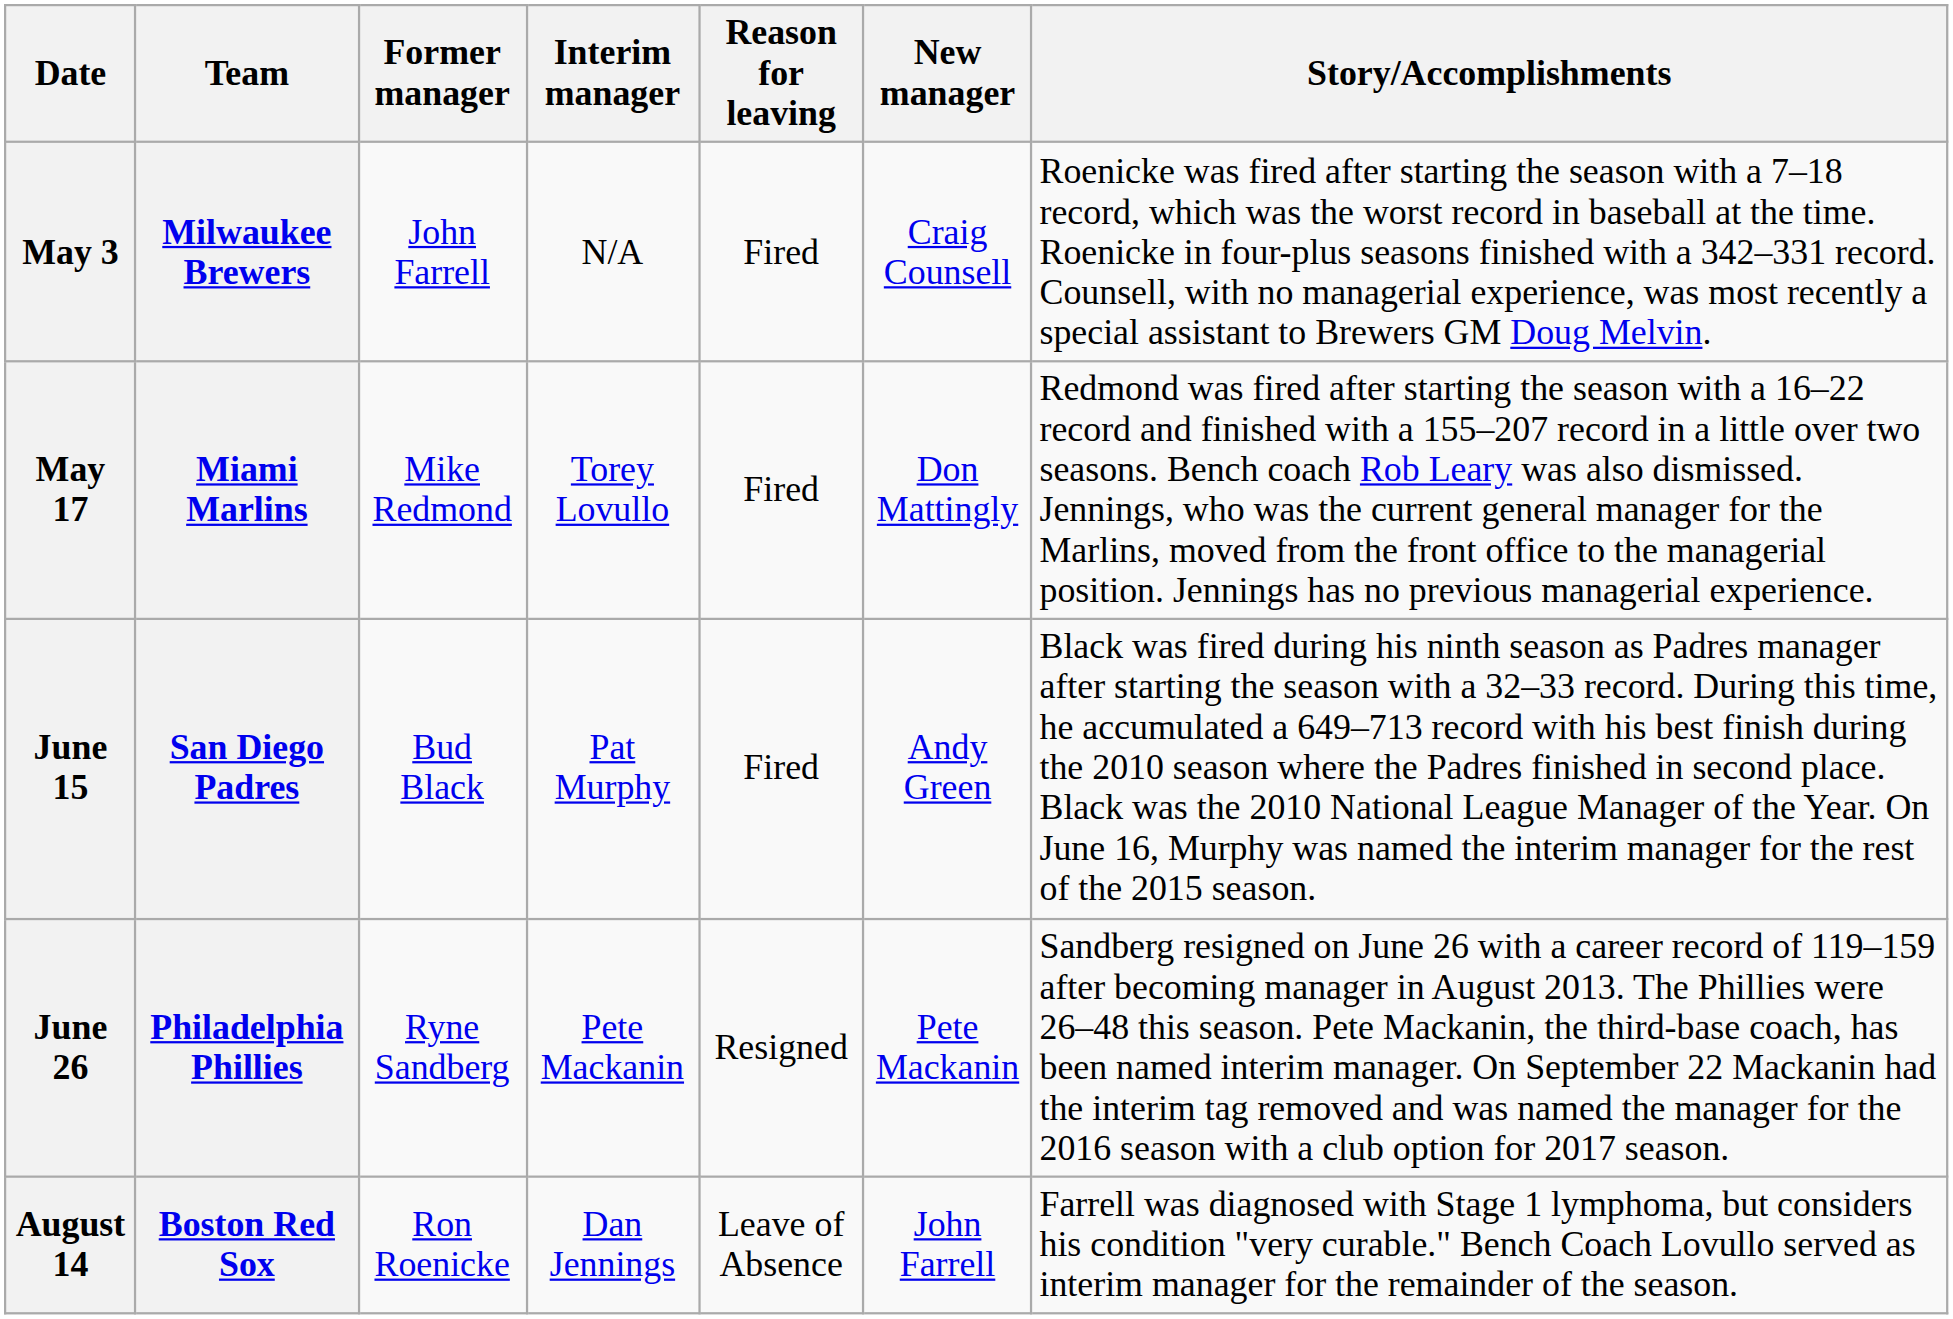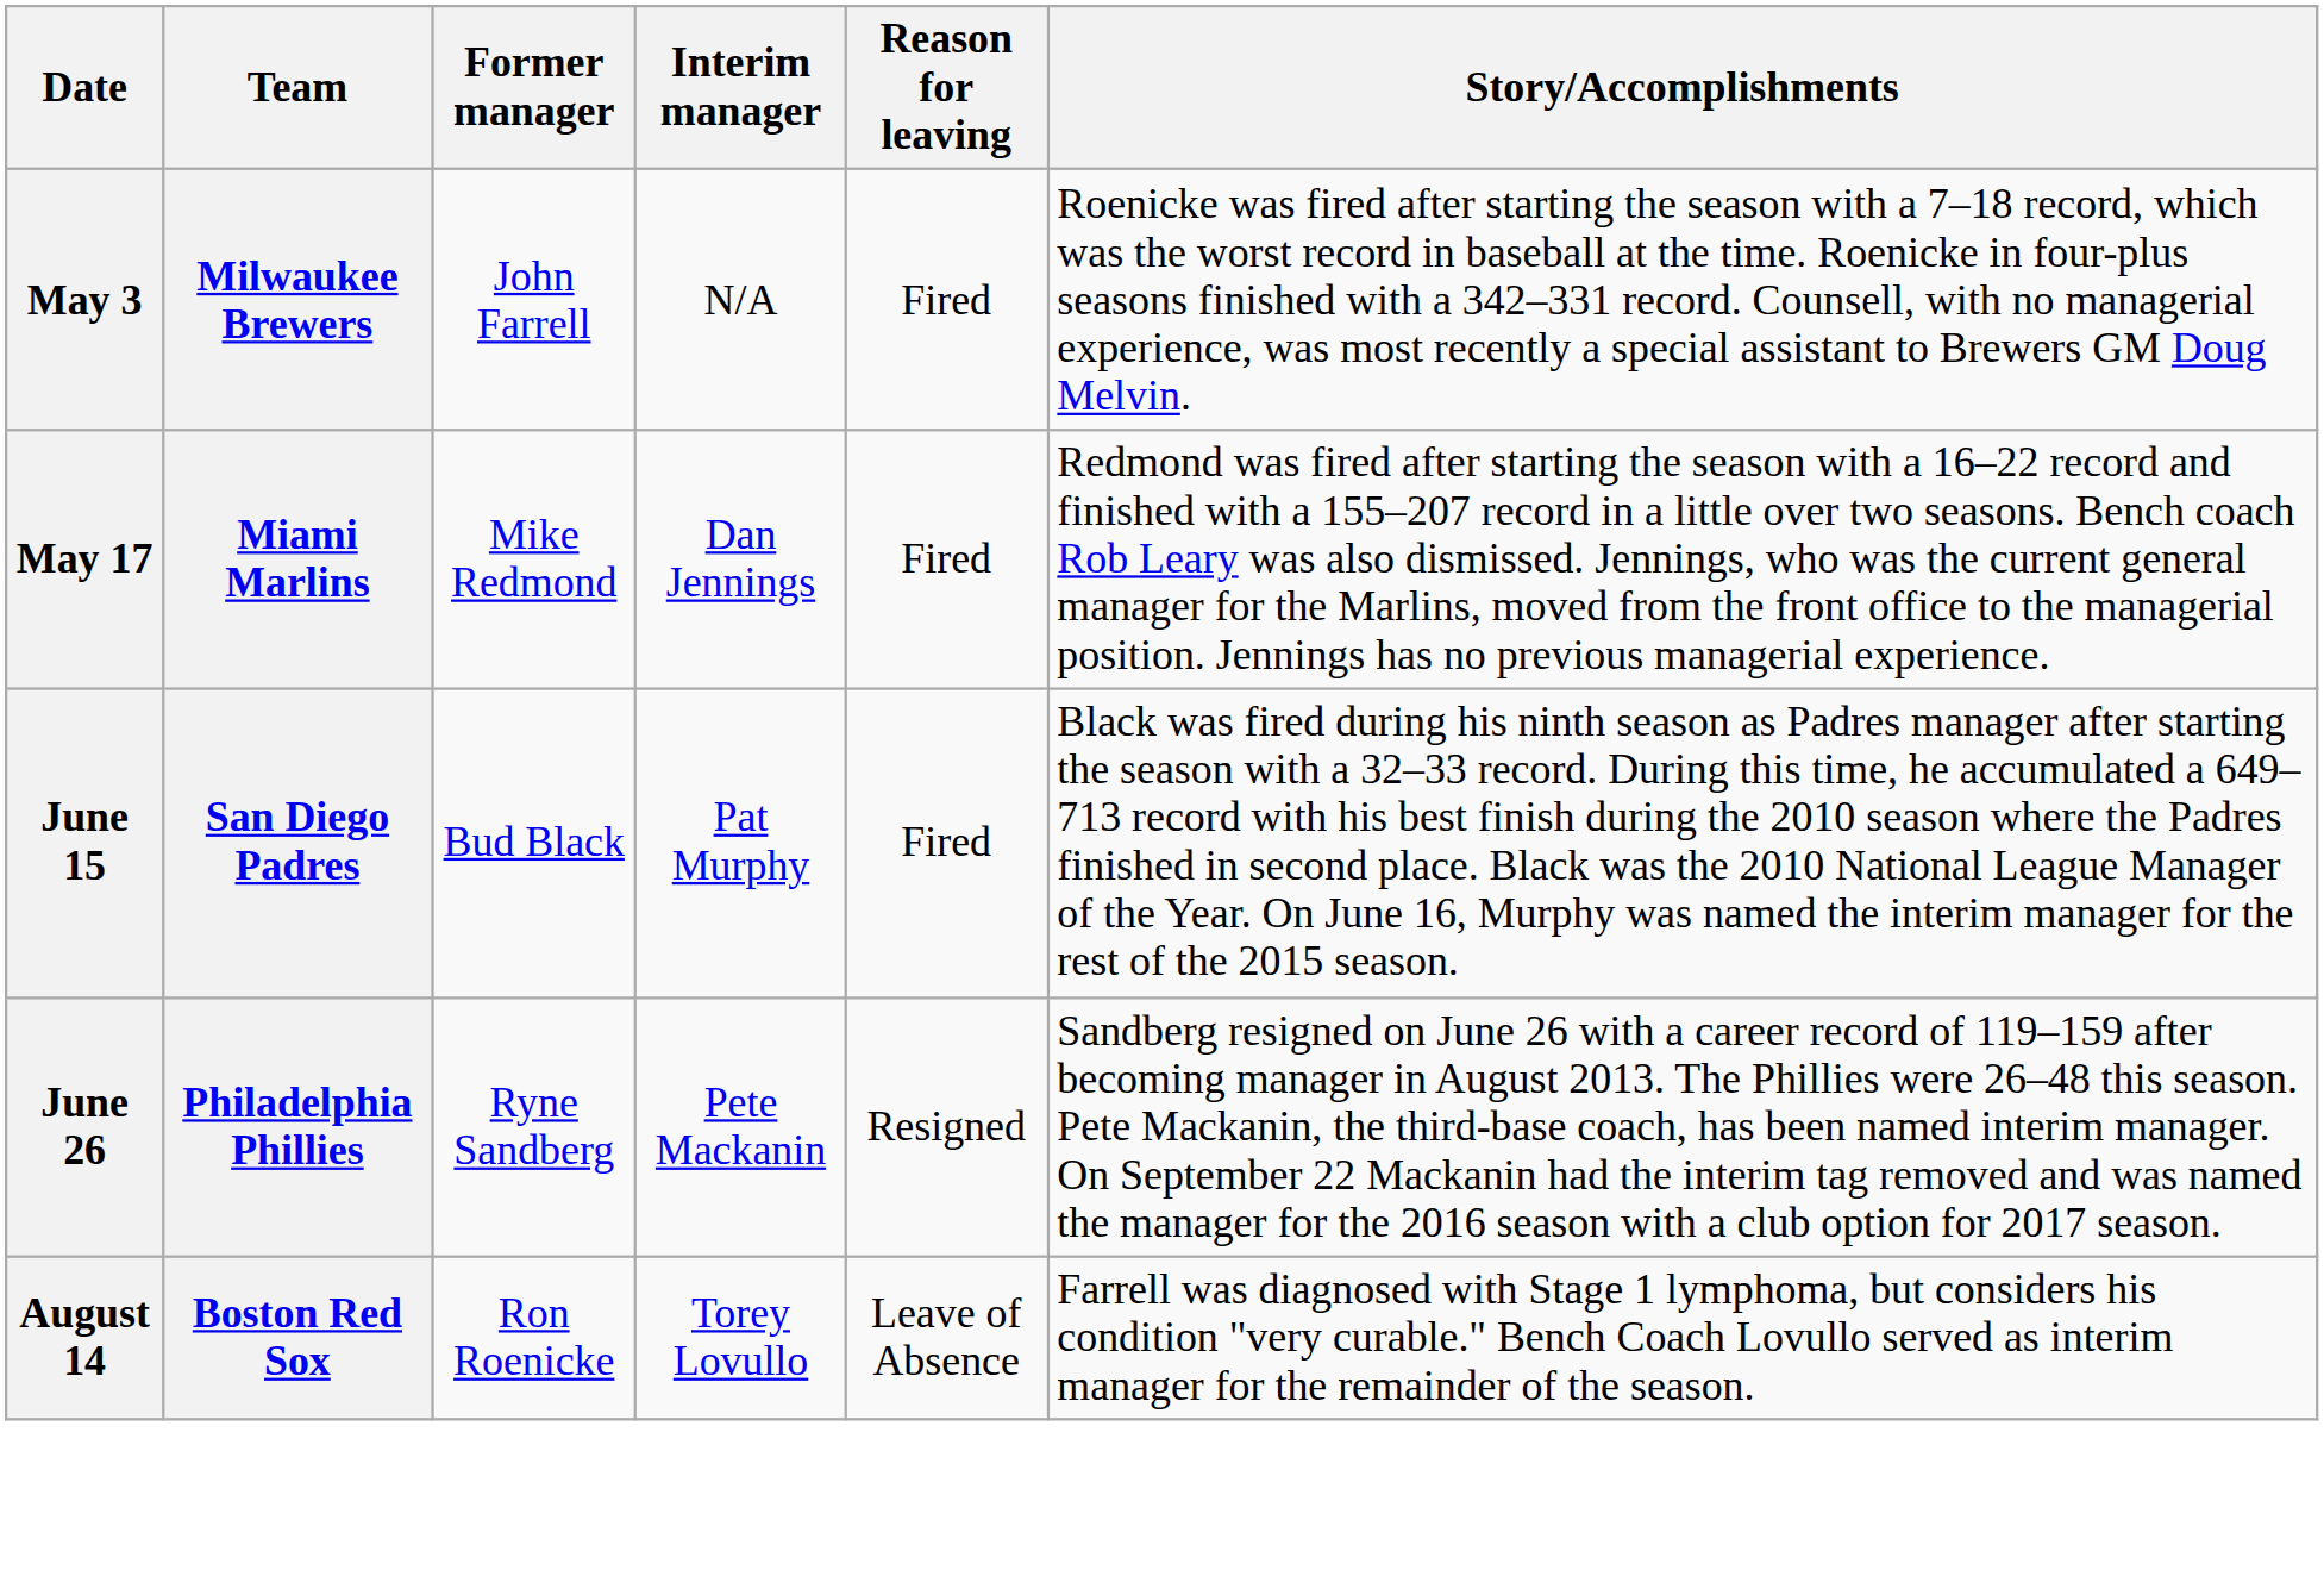- column: New manager | Craig Counsell | Don Mattingly | Andy Green | Pete Mackanin | John Farrell
May 17 | Interim manager: Torey Lovullo -> Dan Jennings
August 14 | Interim manager: Dan Jennings -> Torey Lovullo
